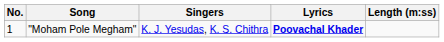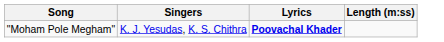- column: No. | 1
